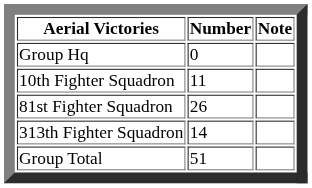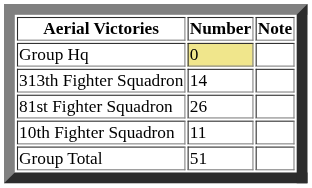Group Hq | Number: no background -> khaki background
rows swapped: 10th Fighter Squadron <-> 313th Fighter Squadron
